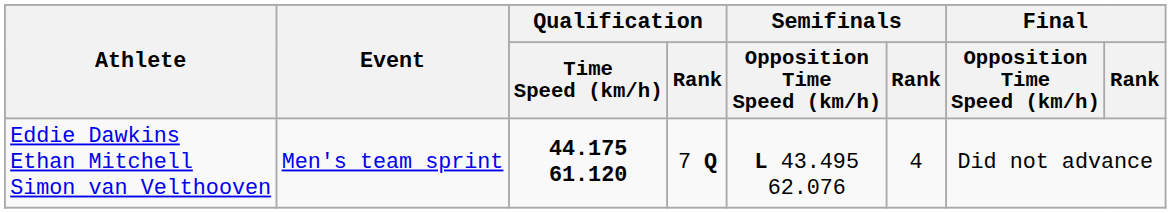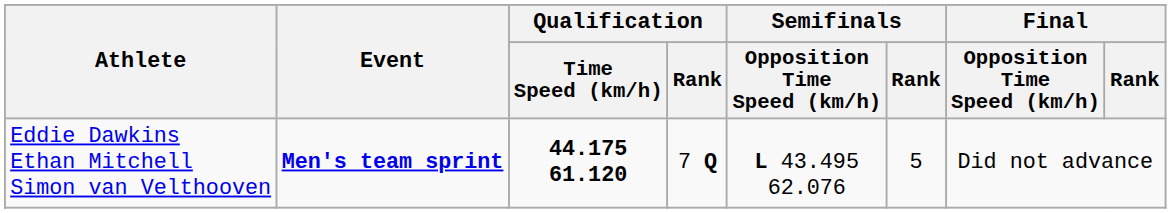Eddie Dawkins Ethan Mitchell Simon van Velthooven | Event: normal -> bold
Eddie Dawkins Ethan Mitchell Simon van Velthooven | Semifinals / Rank: 4 -> 5
